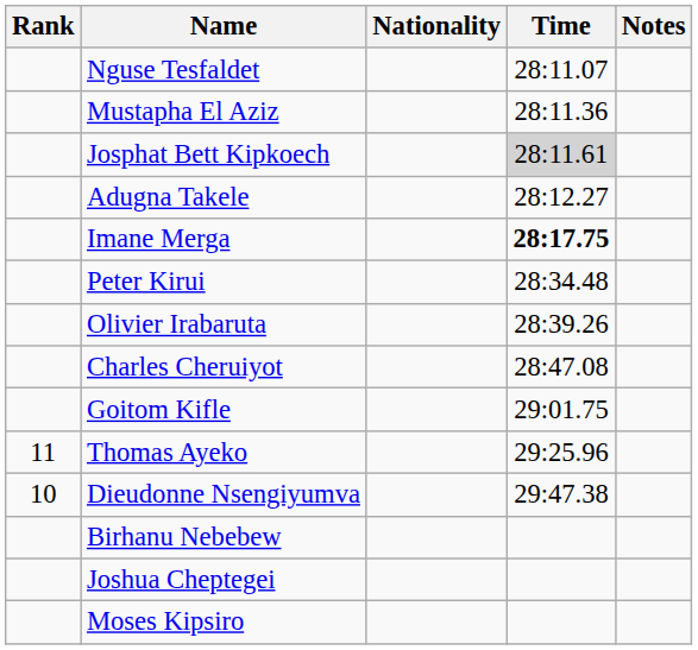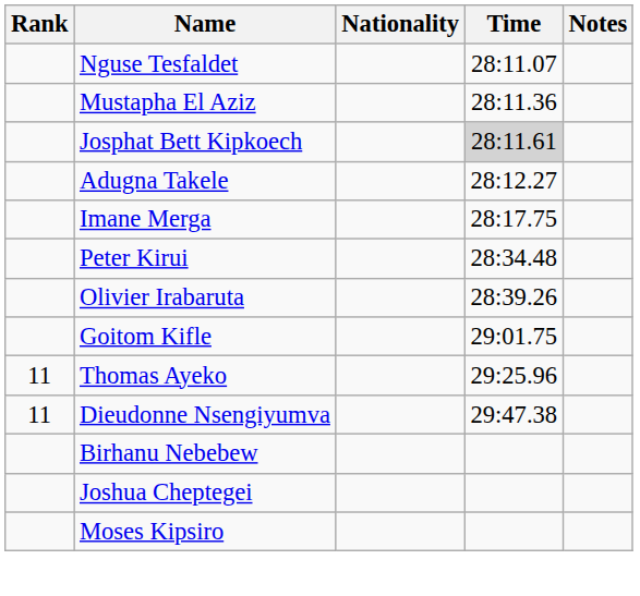Imane Merga | Time: bold -> normal
- row: Charles Cheruiyot | 28:47.08
Dieudonne Nsengiyumva | Rank: 10 -> 11
